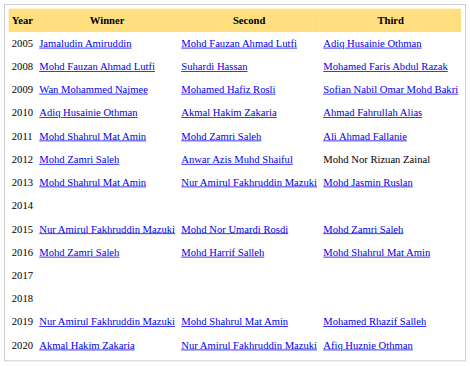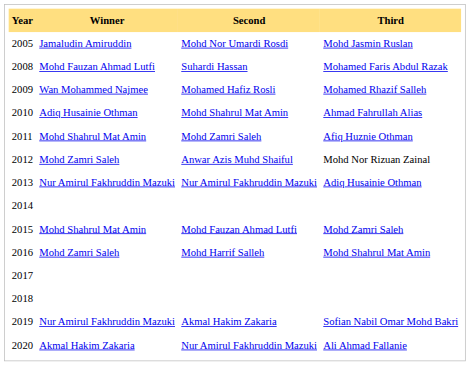2005 | Second: Mohd Fauzan Ahmad Lutfi -> Mohd Nor Umardi Rosdi
2005 | Third: Adiq Husainie Othman -> Mohd Jasmin Ruslan
2009 | Third: Sofian Nabil Omar Mohd Bakri -> Mohamed Rhazif Salleh
2010 | Second: Akmal Hakim Zakaria -> Mohd Shahrul Mat Amin
2011 | Third: Ali Ahmad Fallanie -> Afiq Huznie Othman
2013 | Winner: Mohd Shahrul Mat Amin -> Nur Amirul Fakhruddin Mazuki
2013 | Third: Mohd Jasmin Ruslan -> Adiq Husainie Othman
2015 | Winner: Nur Amirul Fakhruddin Mazuki -> Mohd Shahrul Mat Amin
2015 | Second: Mohd Nor Umardi Rosdi -> Mohd Fauzan Ahmad Lutfi
2019 | Second: Mohd Shahrul Mat Amin -> Akmal Hakim Zakaria
2019 | Third: Mohamed Rhazif Salleh -> Sofian Nabil Omar Mohd Bakri
2020 | Third: Afiq Huznie Othman -> Ali Ahmad Fallanie
